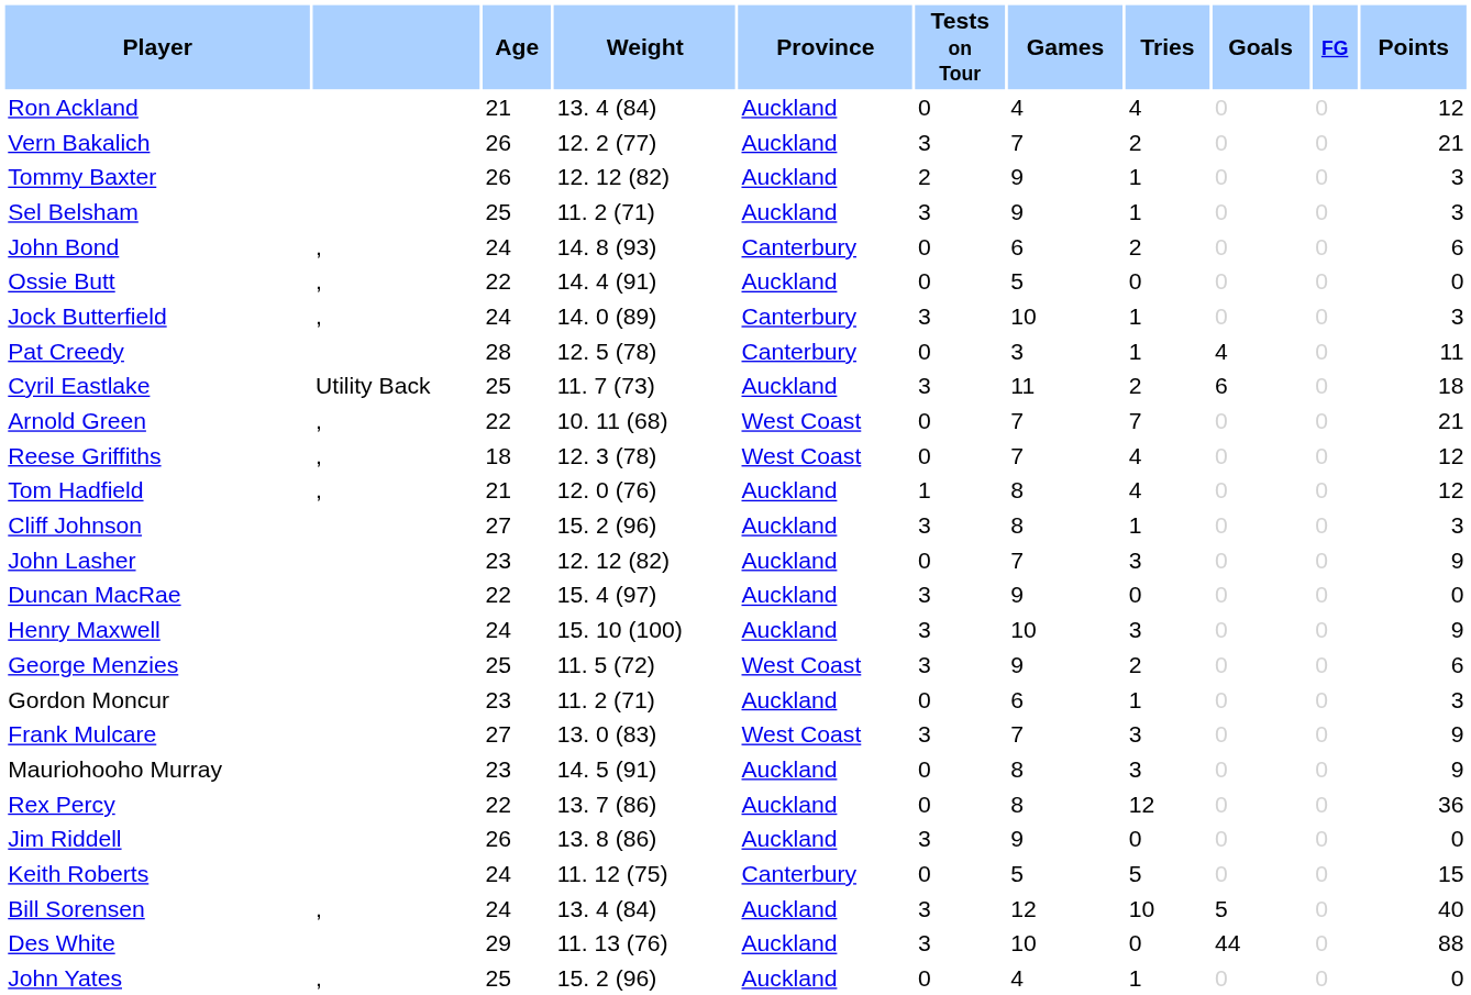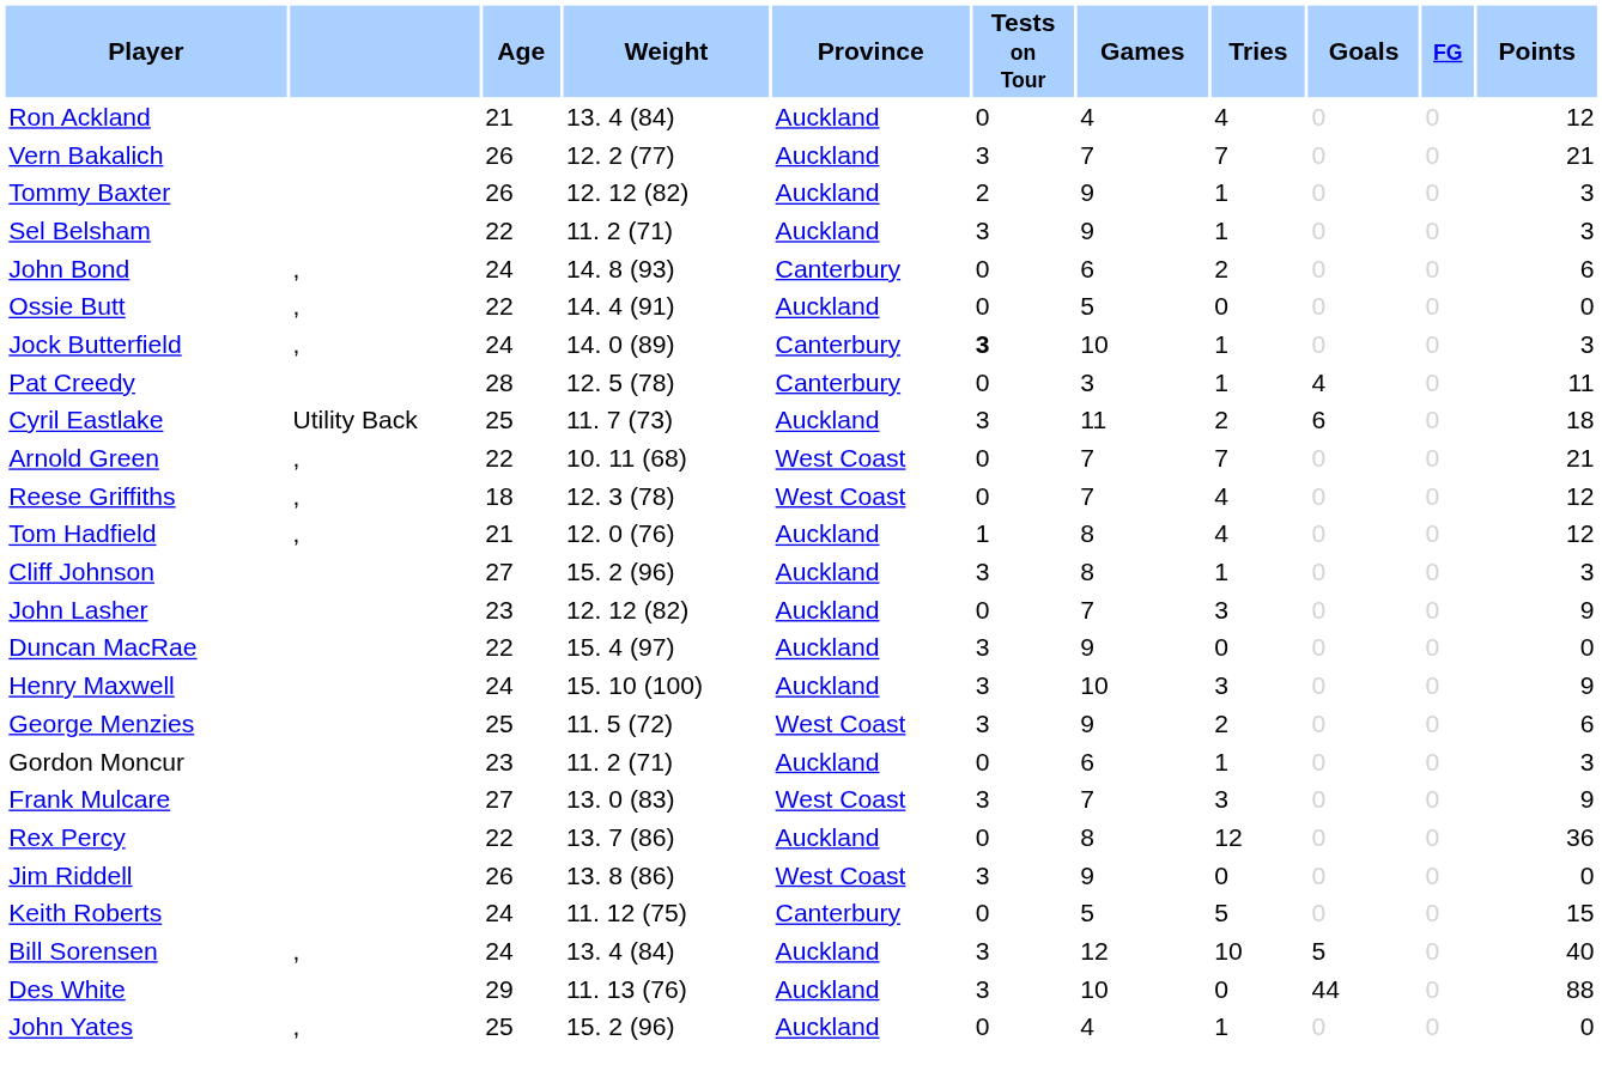Vern Bakalich | Tries: 2 -> 7
Sel Belsham | Age: 25 -> 22
Jock Butterfield | Tests on Tour: normal -> bold
- row: Mauriohooho Murray | 23 | 14. 5 (91) | Auckland | 0 | 8 | 3 | 0 | 0 | 9
Jim Riddell | Province: Auckland -> West Coast
